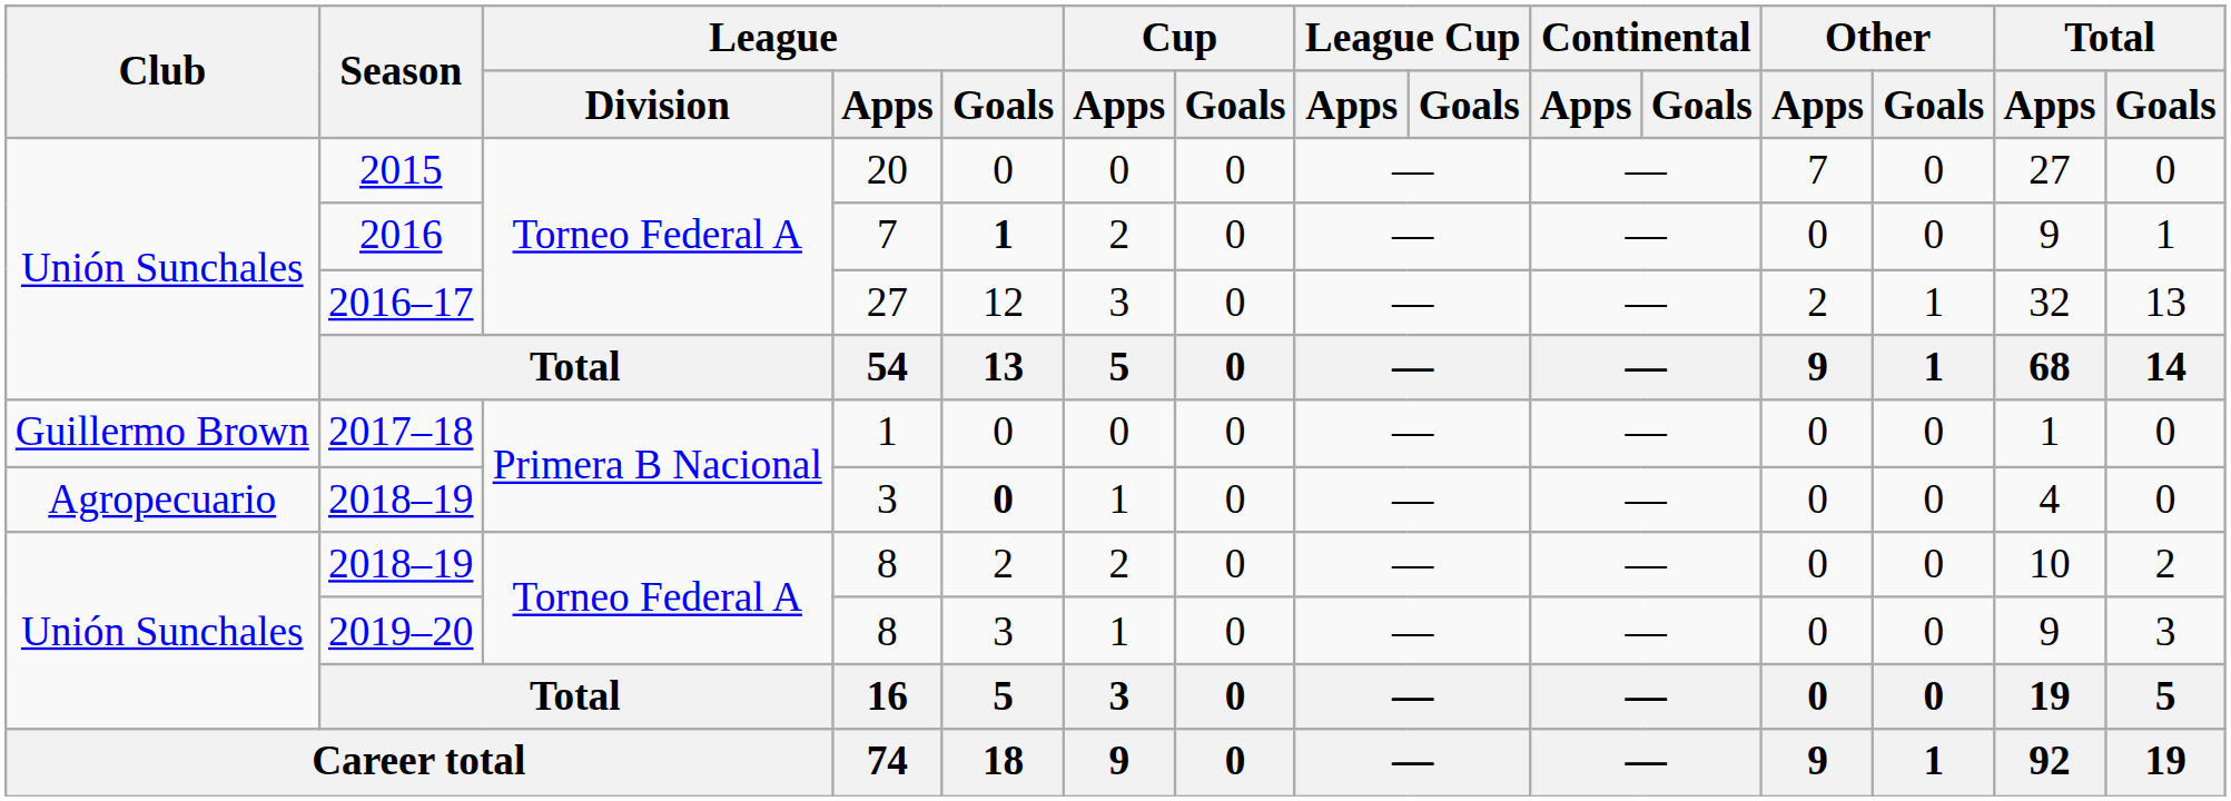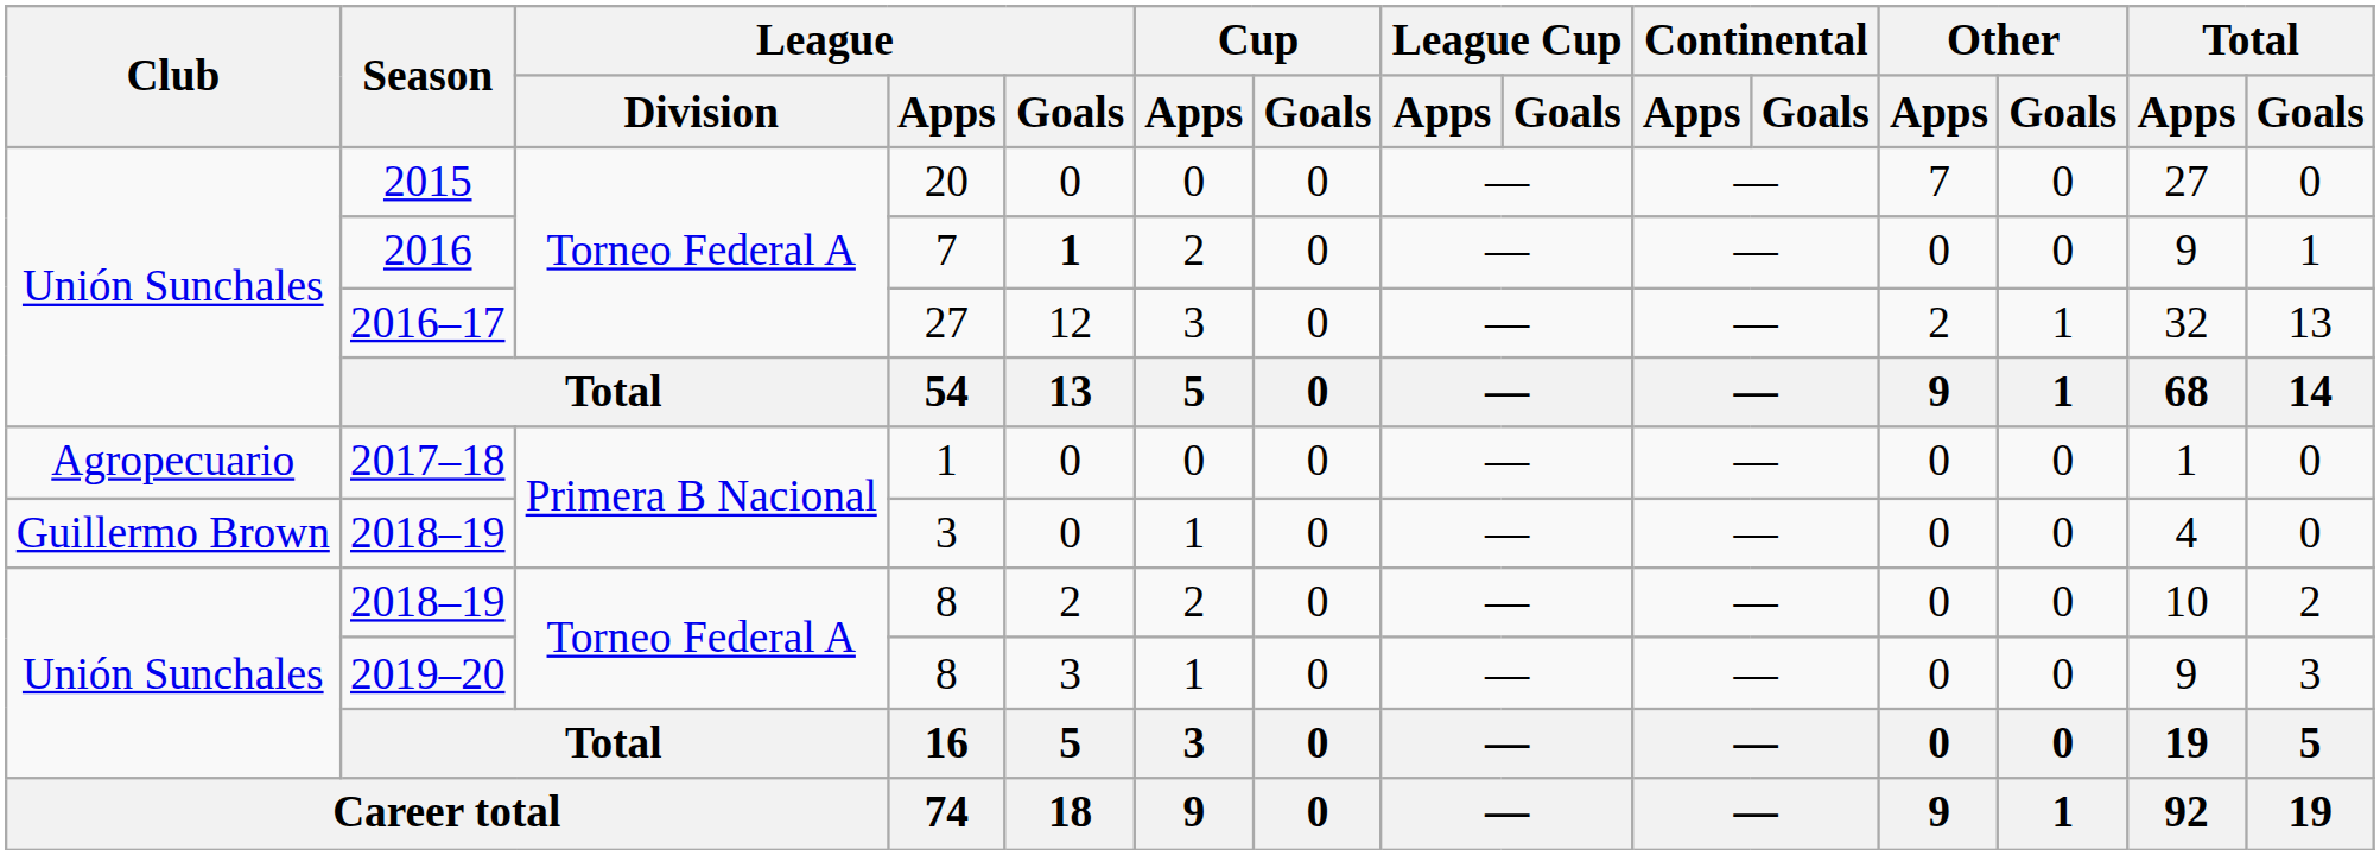2017–18 | Club: Guillermo Brown -> Agropecuario
2018–19 / 3 | Club: Agropecuario -> Guillermo Brown
2018–19 / 3 | League / Goals: bold -> normal
